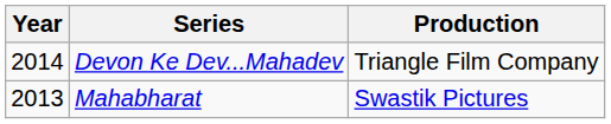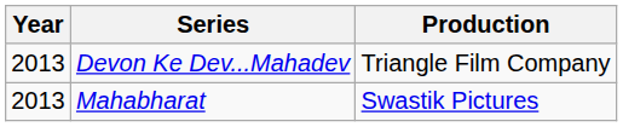Devon Ke Dev...Mahadev | Year: 2014 -> 2013
